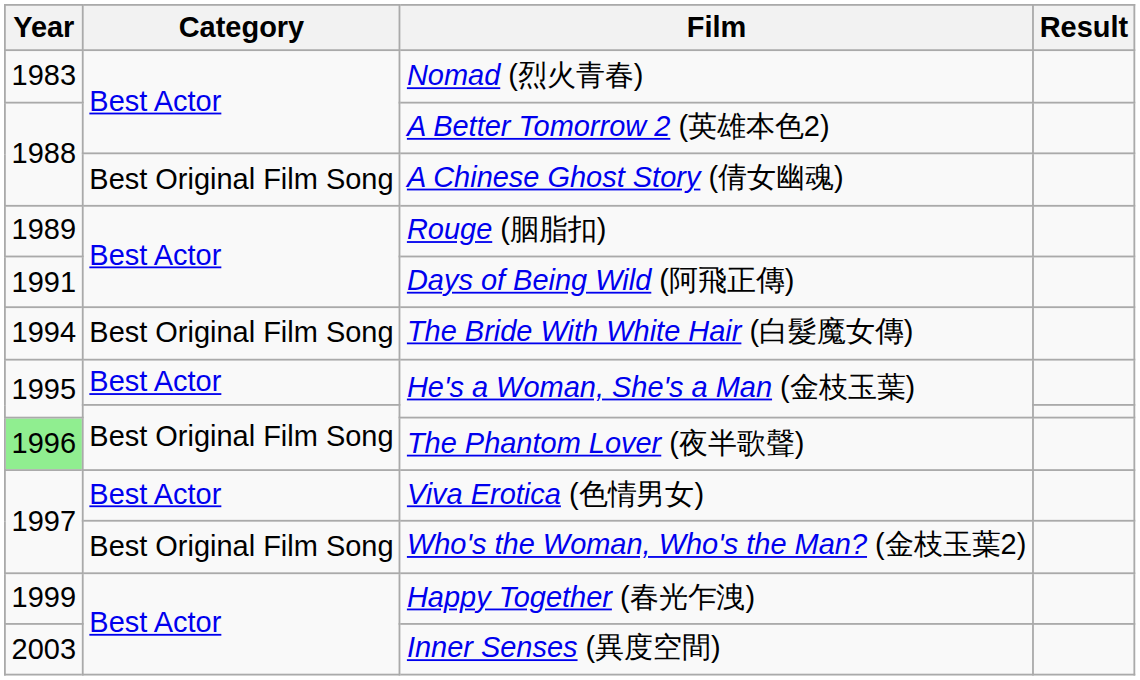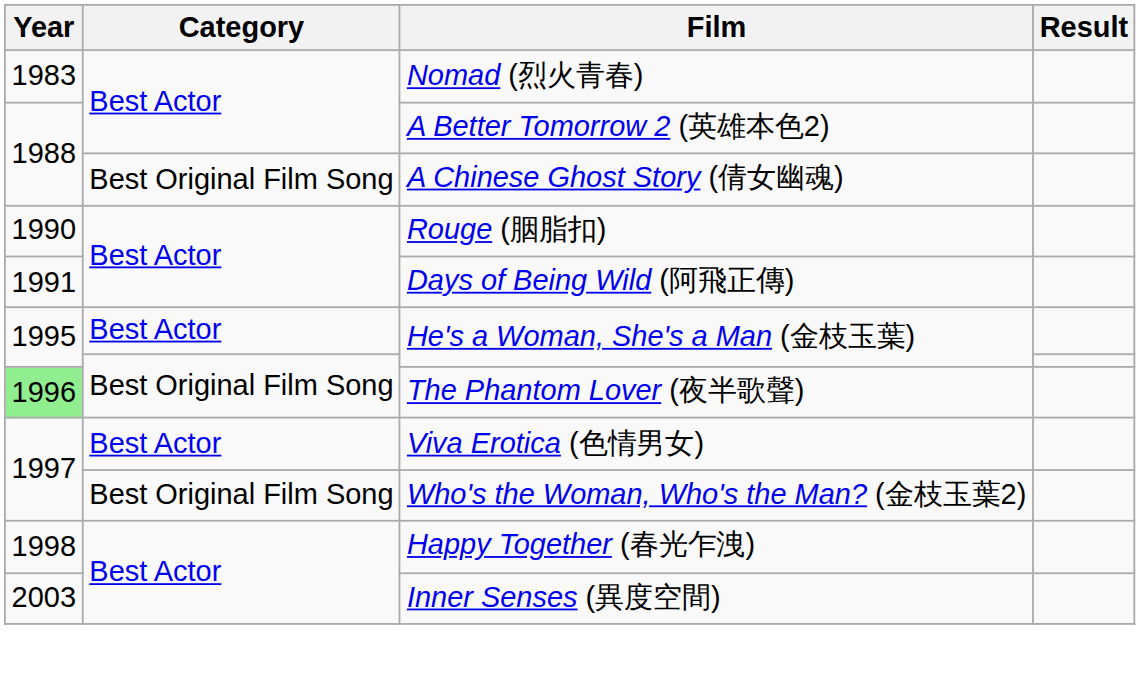Rouge (胭脂扣) | Year: 1989 -> 1990
- row: 1994 | Best Original Film Song | The Bride With White Hair (白髮魔女傳)
Happy Together (春光乍洩) | Year: 1999 -> 1998
